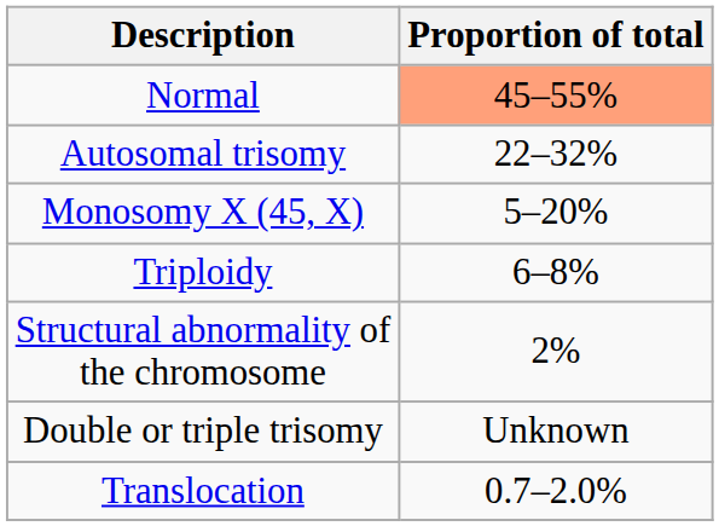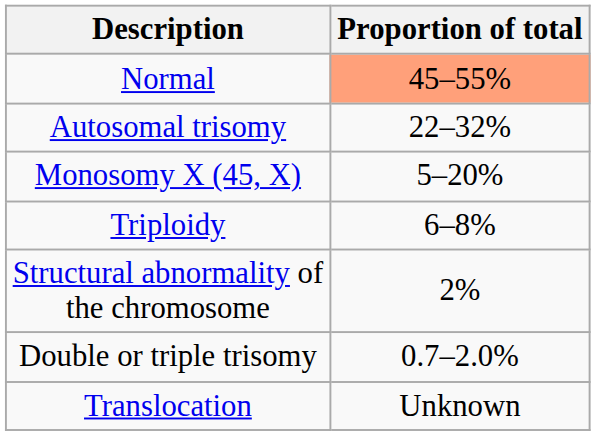Double or triple trisomy | Proportion of total: Unknown -> 0.7–2.0%
Translocation | Proportion of total: 0.7–2.0% -> Unknown
